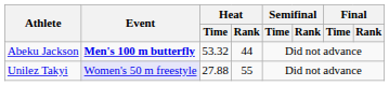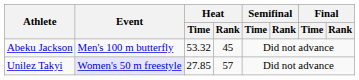Abeku Jackson | Event: bold -> normal
Abeku Jackson | Heat / Rank: 44 -> 45
Unilez Takyi | Heat / Time: 27.88 -> 27.85
Unilez Takyi | Heat / Rank: 55 -> 57
